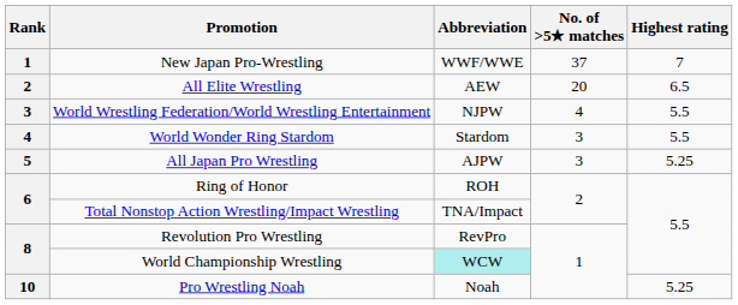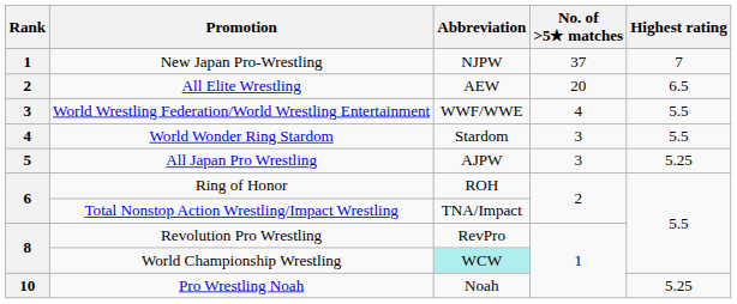New Japan Pro-Wrestling | Abbreviation: WWF/WWE -> NJPW
World Wrestling Federation/World Wrestling Entertainment | Abbreviation: NJPW -> WWF/WWE
